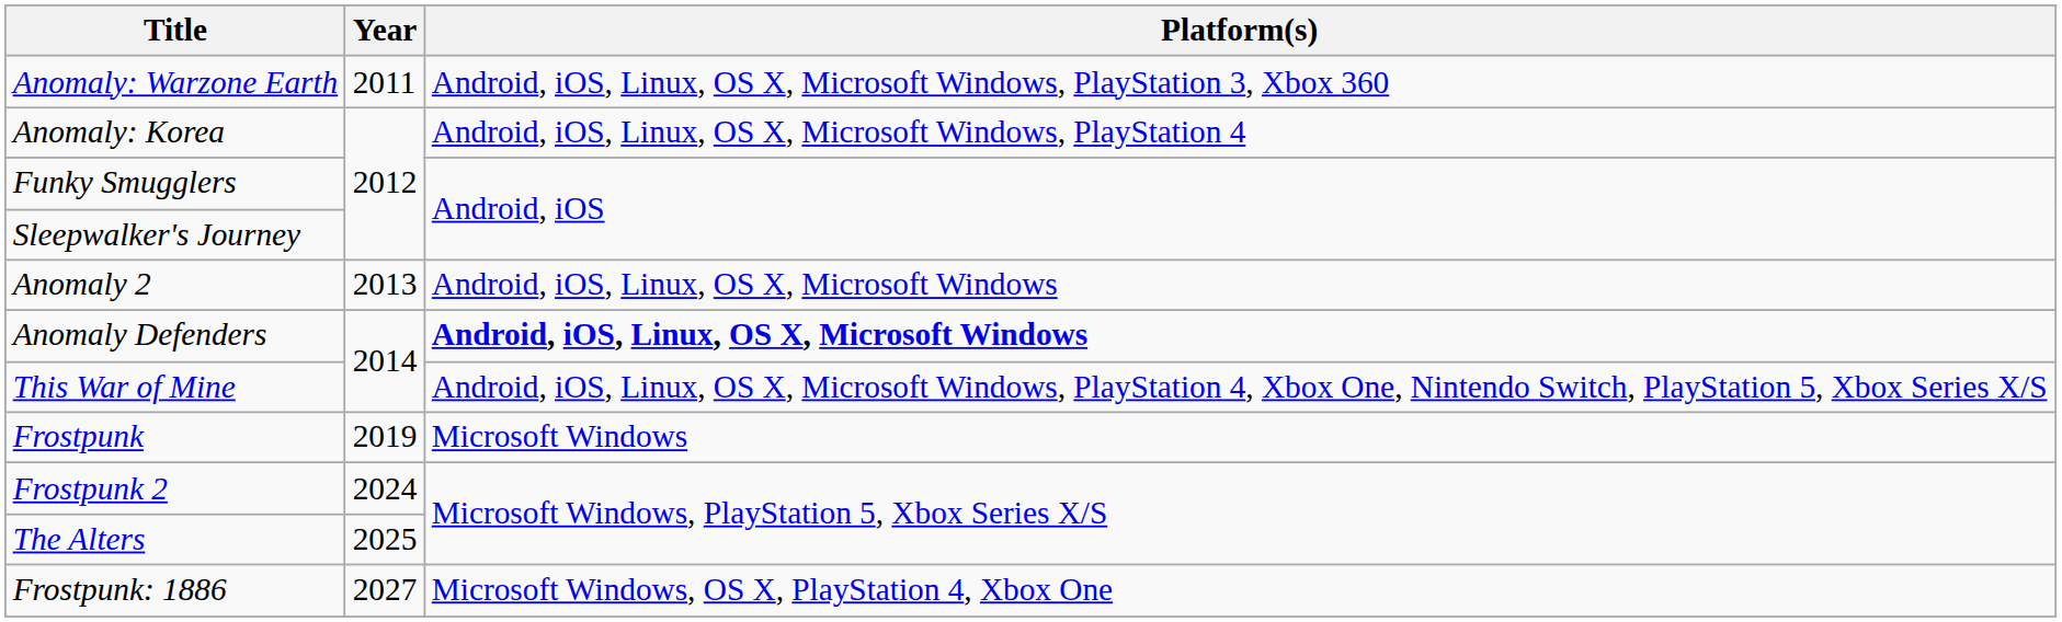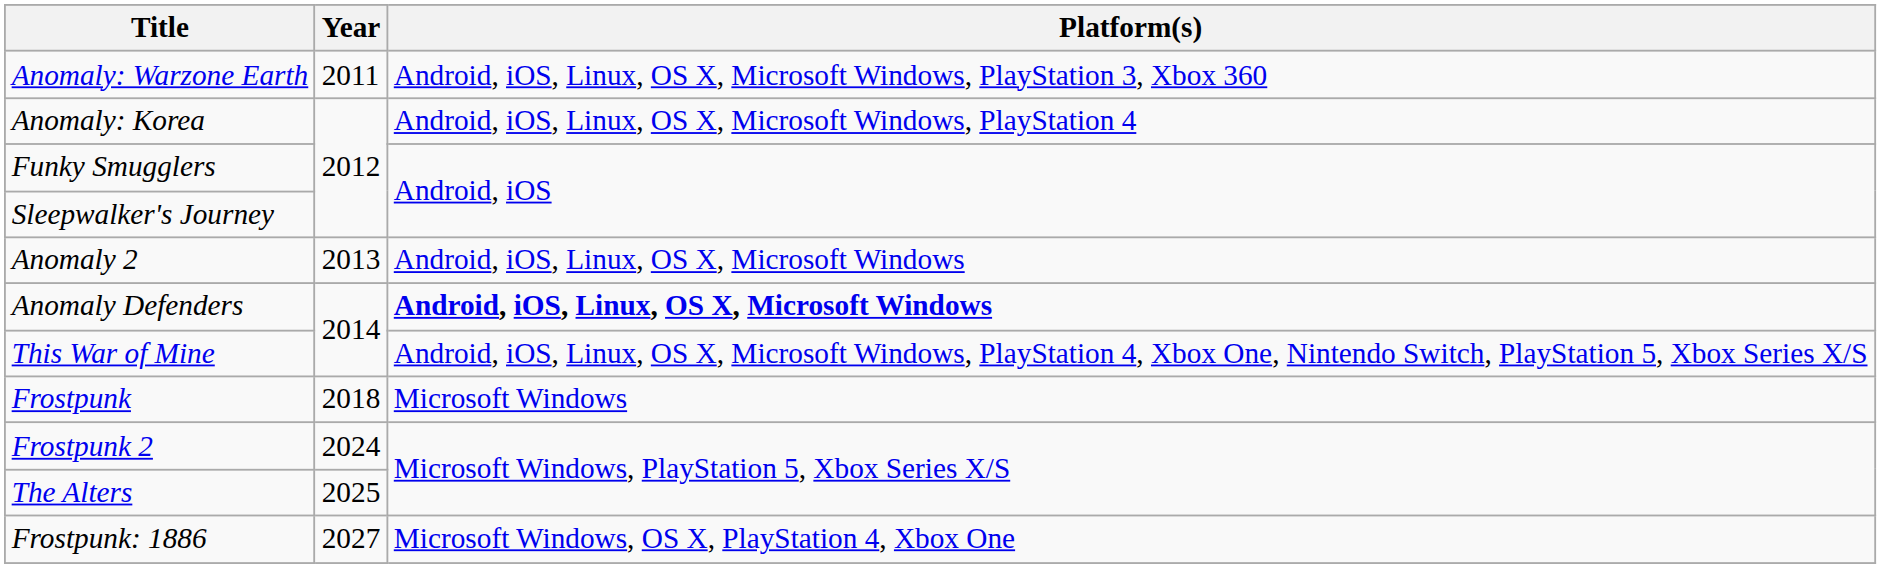Frostpunk | Year: 2019 -> 2018
